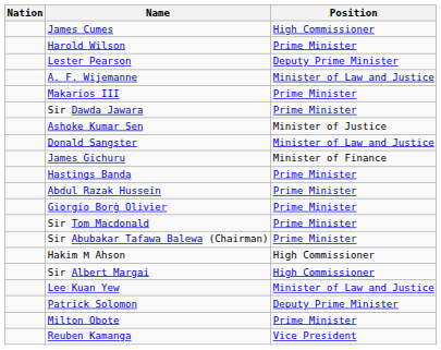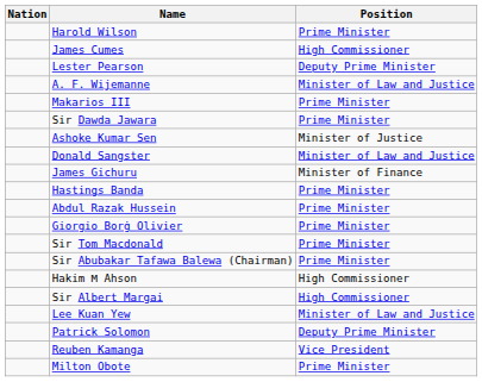rows swapped: Harold Wilson <-> James Cumes
rows swapped: Milton Obote <-> Reuben Kamanga
